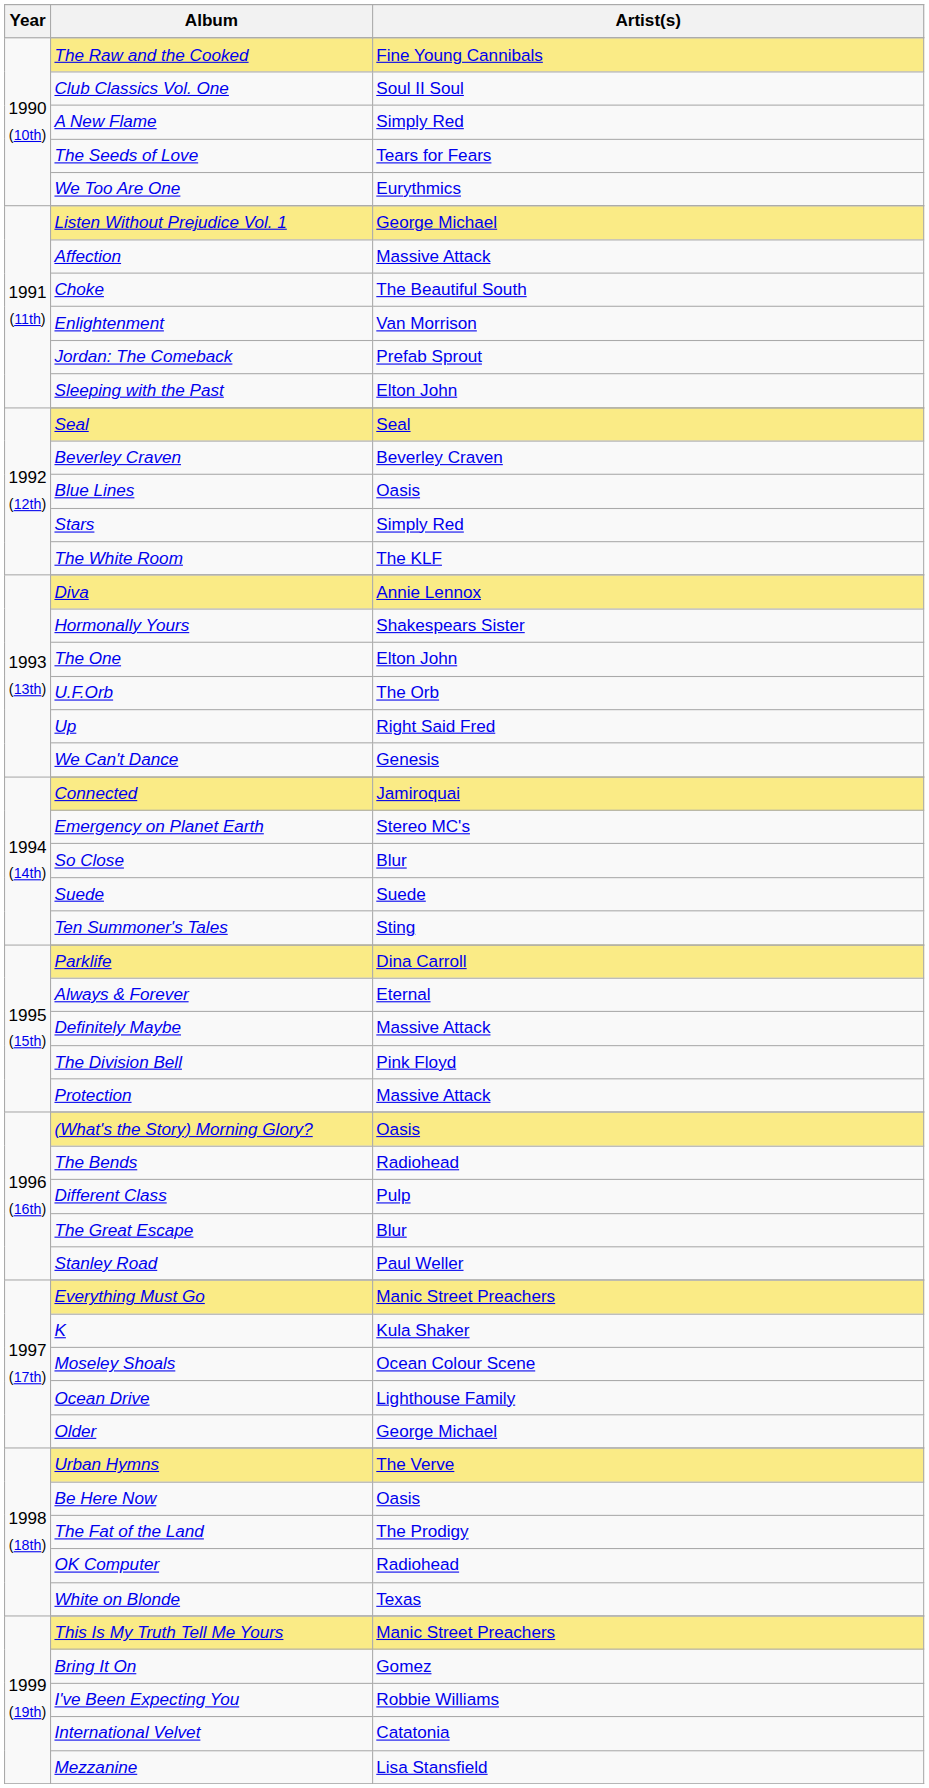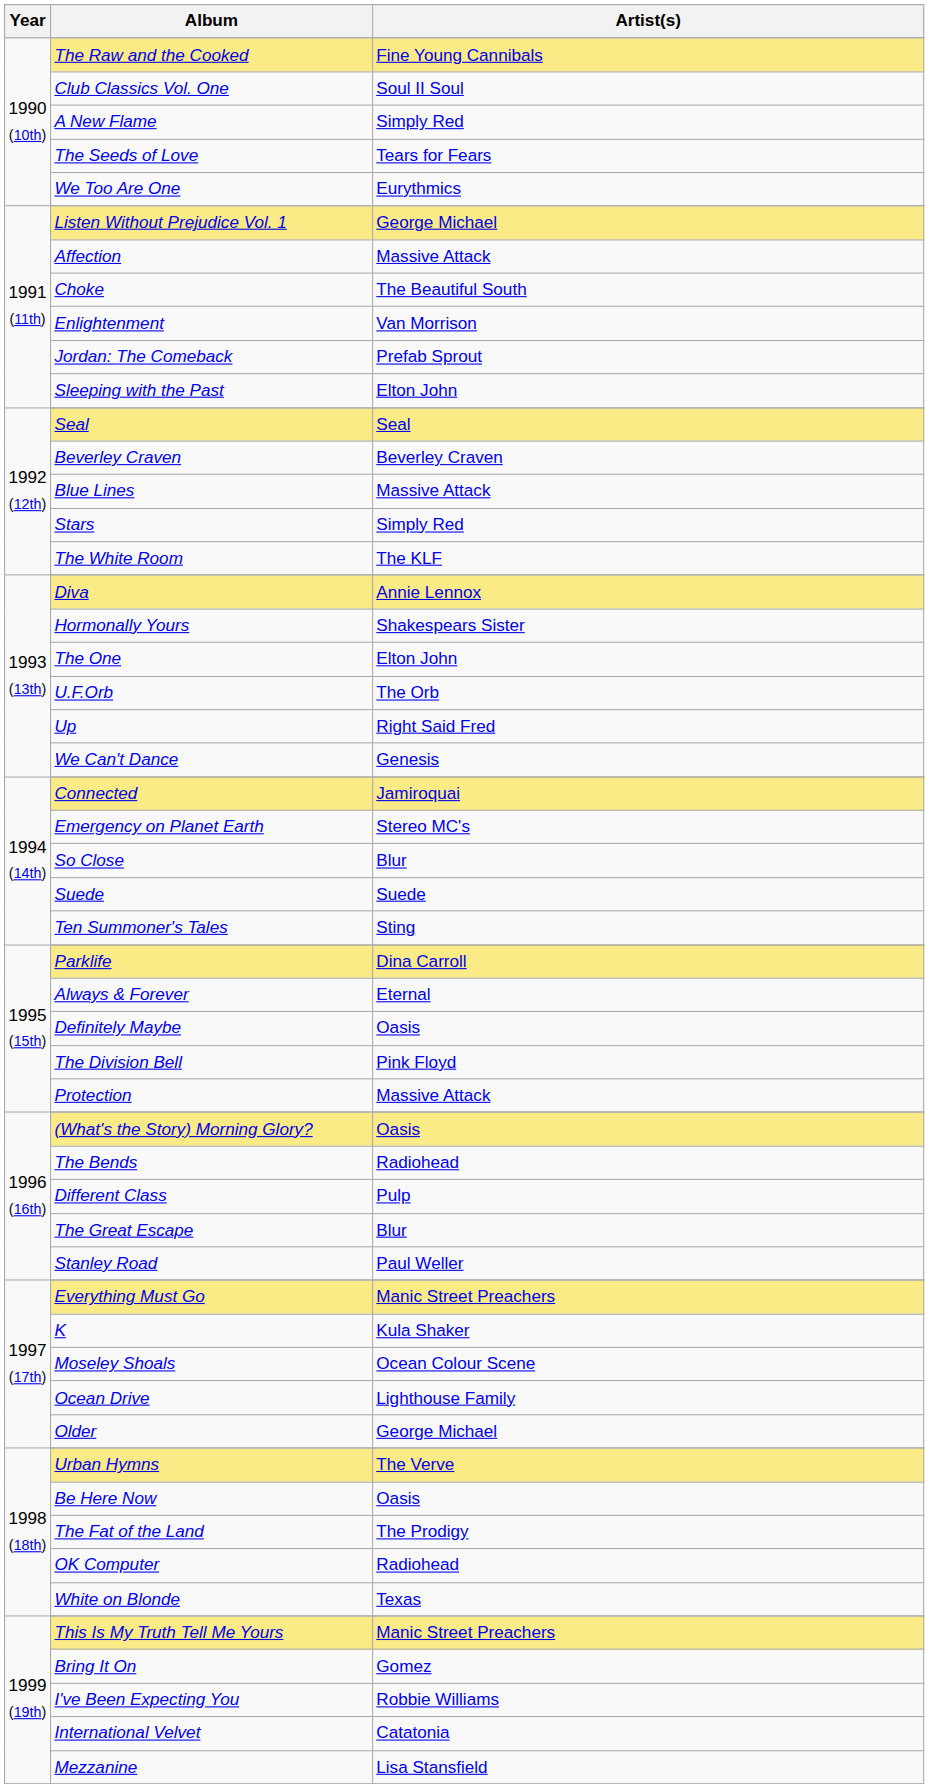Blue Lines | Artist(s): Oasis -> Massive Attack
Definitely Maybe | Artist(s): Massive Attack -> Oasis
